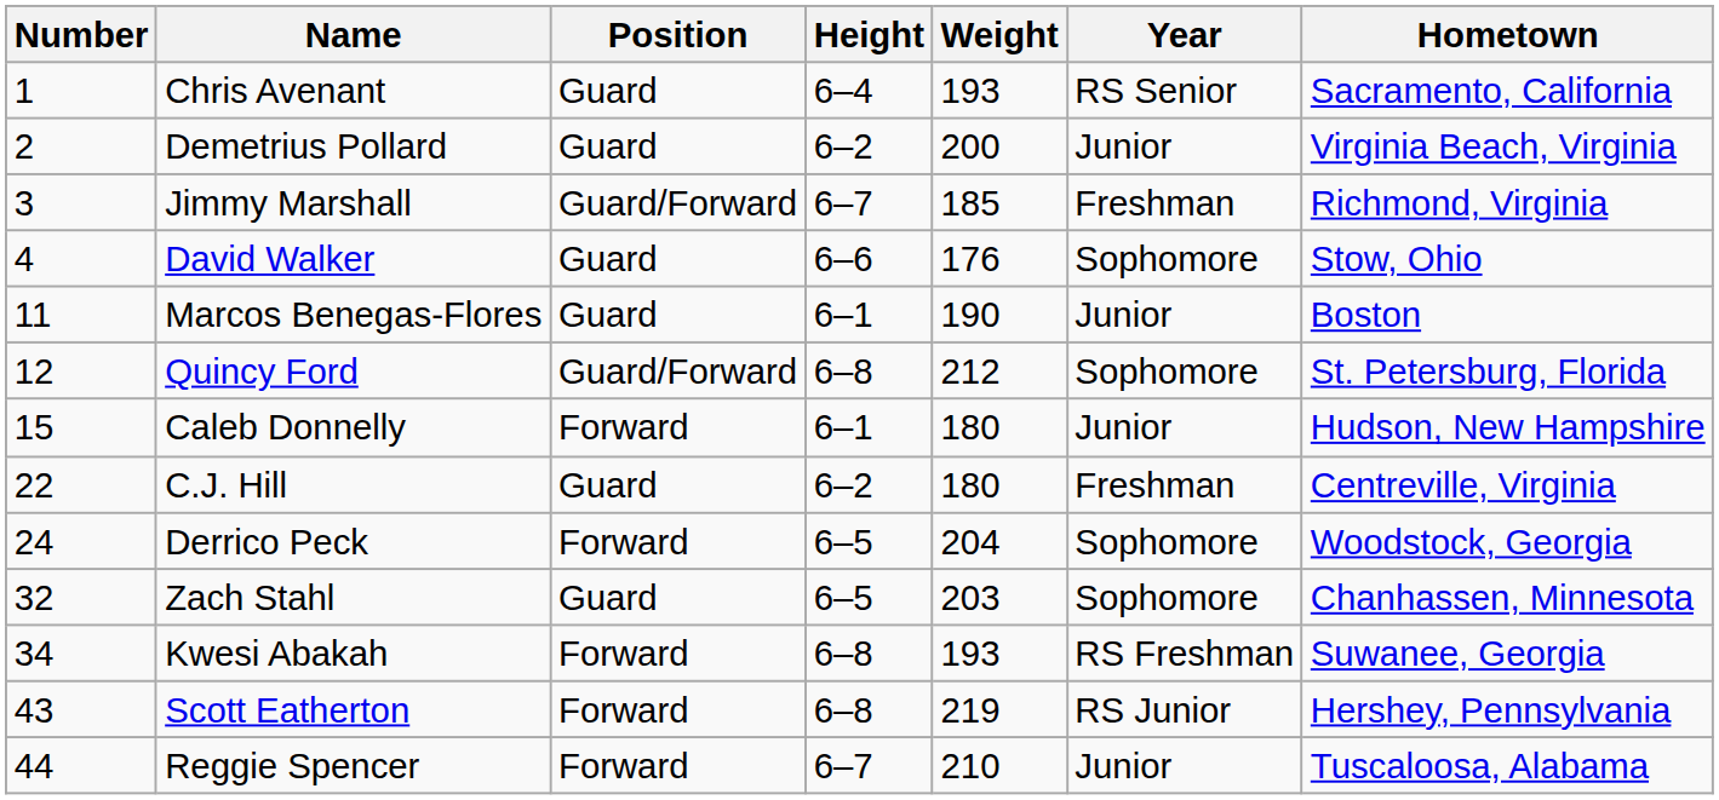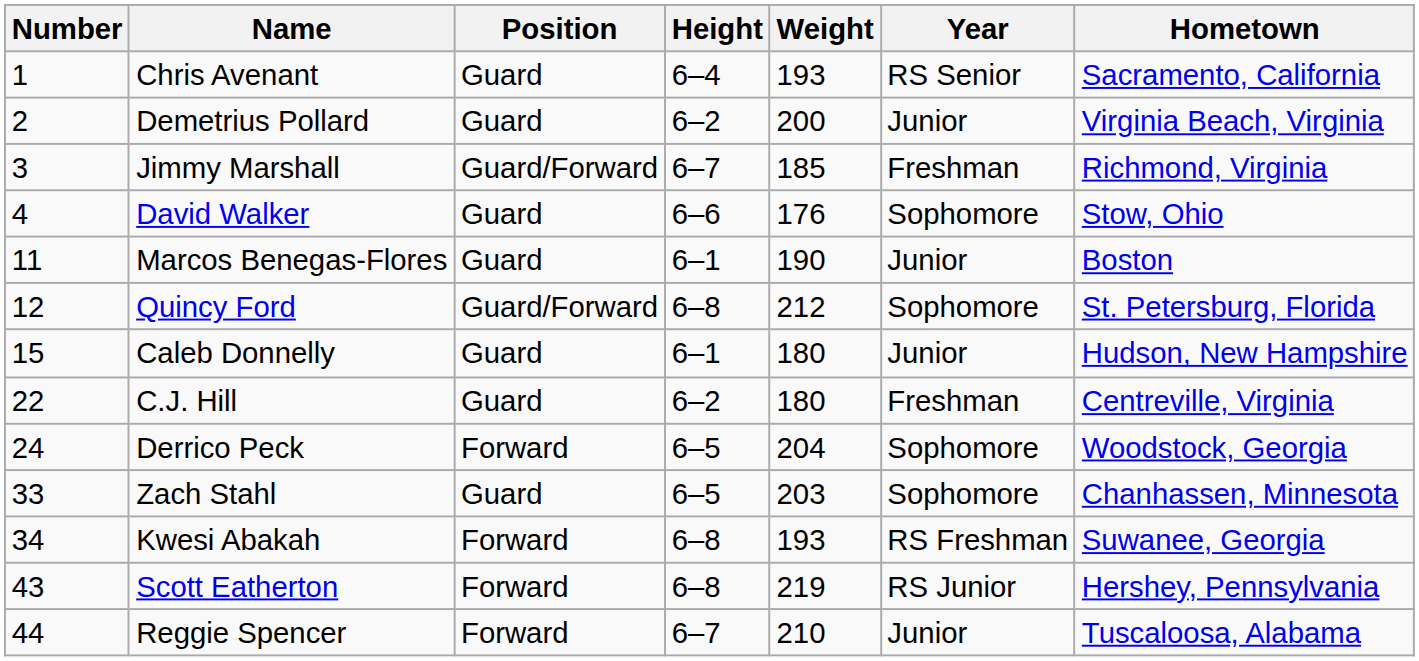Caleb Donnelly | Position: Forward -> Guard
Zach Stahl | Number: 32 -> 33
